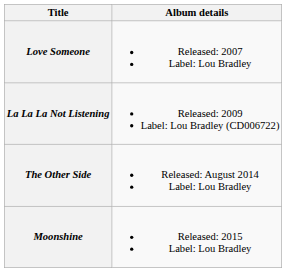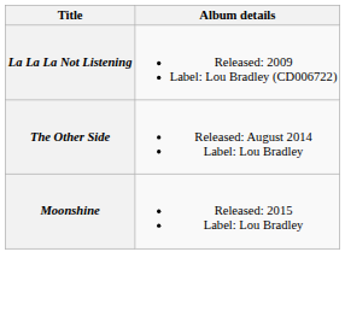- row: Love Someone | Released: 2007 Label: Lou Bradley
